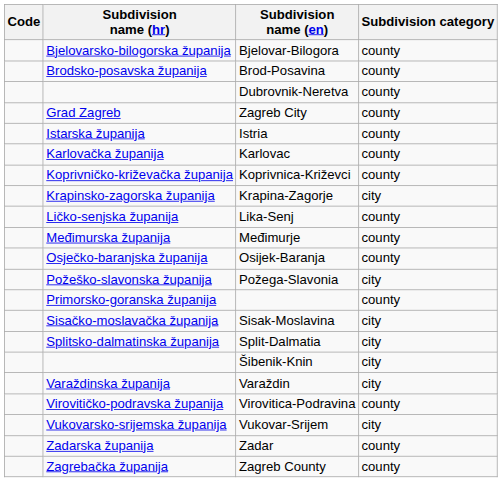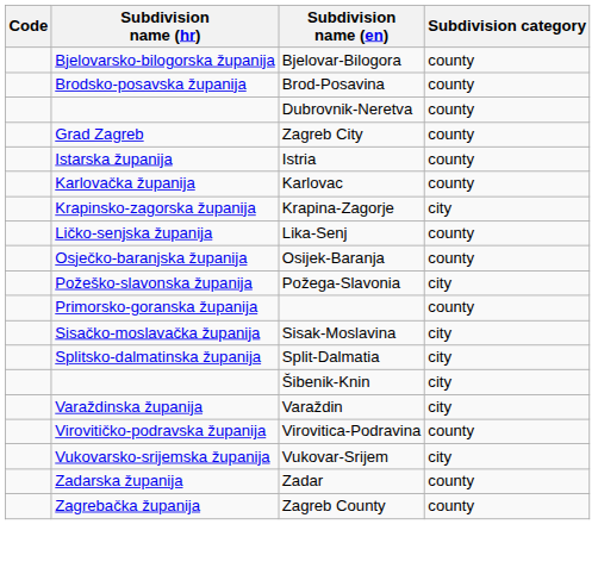- row: Koprivničko-križevačka županija | Koprivnica-Križevci | county
- row: Međimurska županija | Međimurje | county
